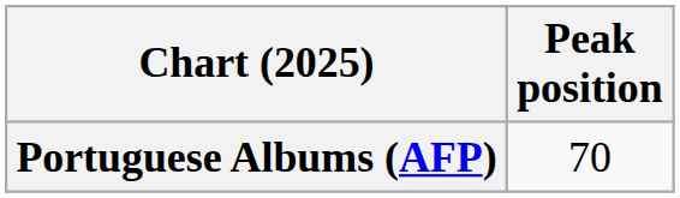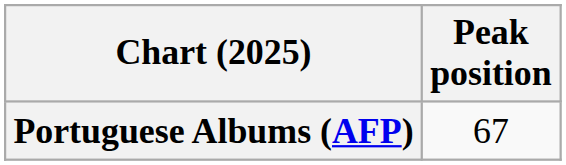Portuguese Albums (AFP) | Peak position: 70 -> 67
